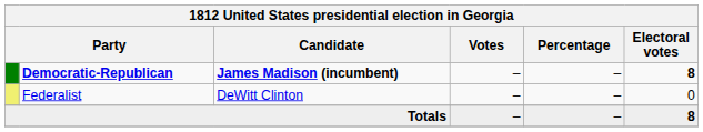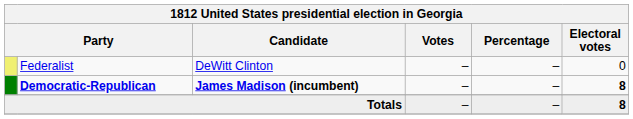rows swapped: Democratic-Republican <-> Federalist
